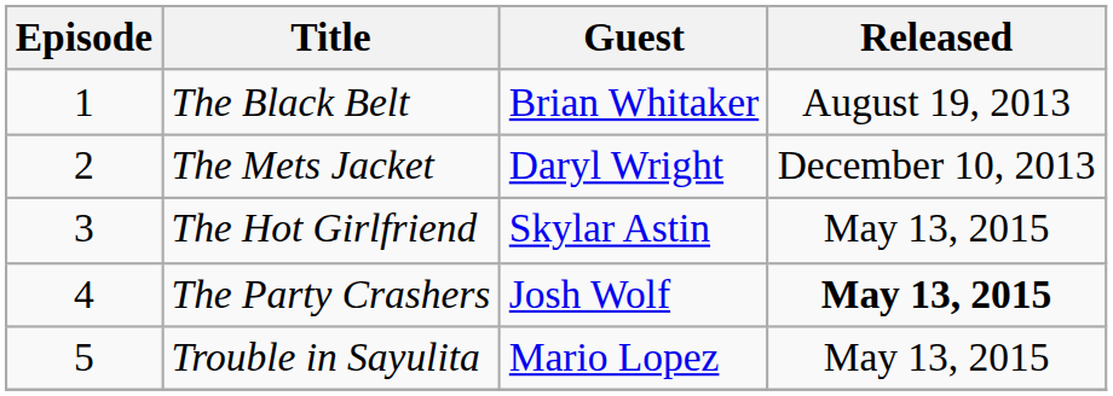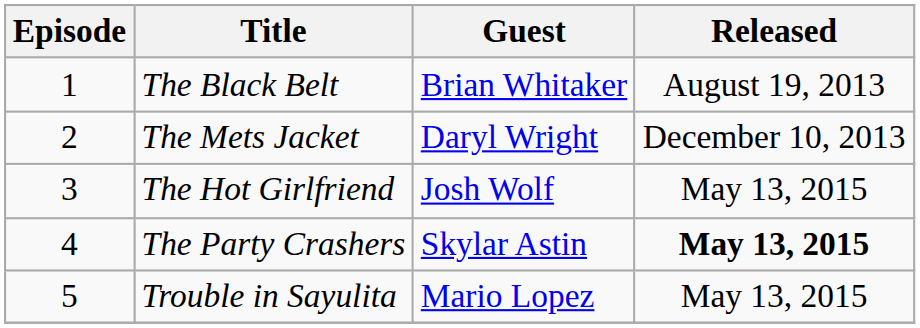The Hot Girlfriend | Guest: Skylar Astin -> Josh Wolf
The Party Crashers | Guest: Josh Wolf -> Skylar Astin
